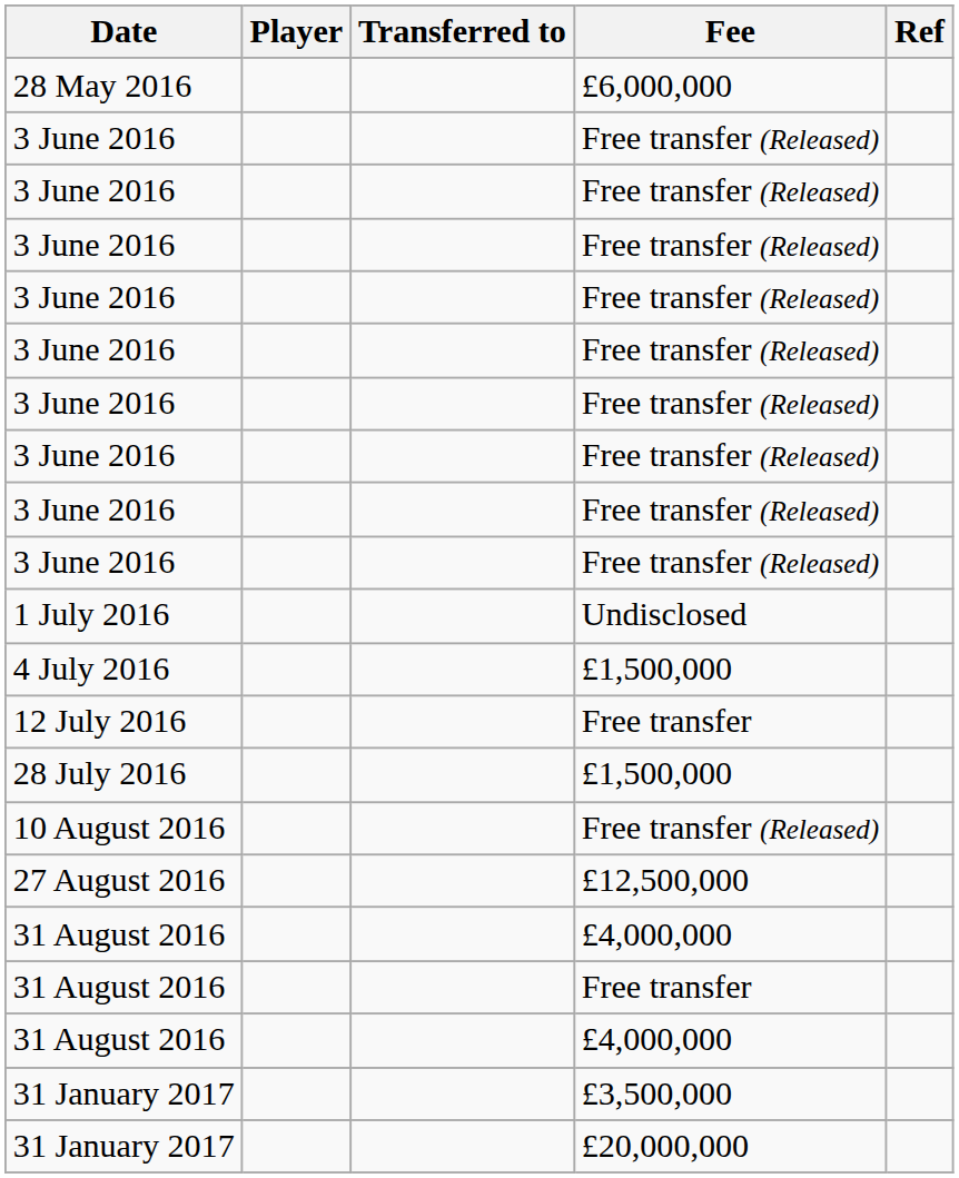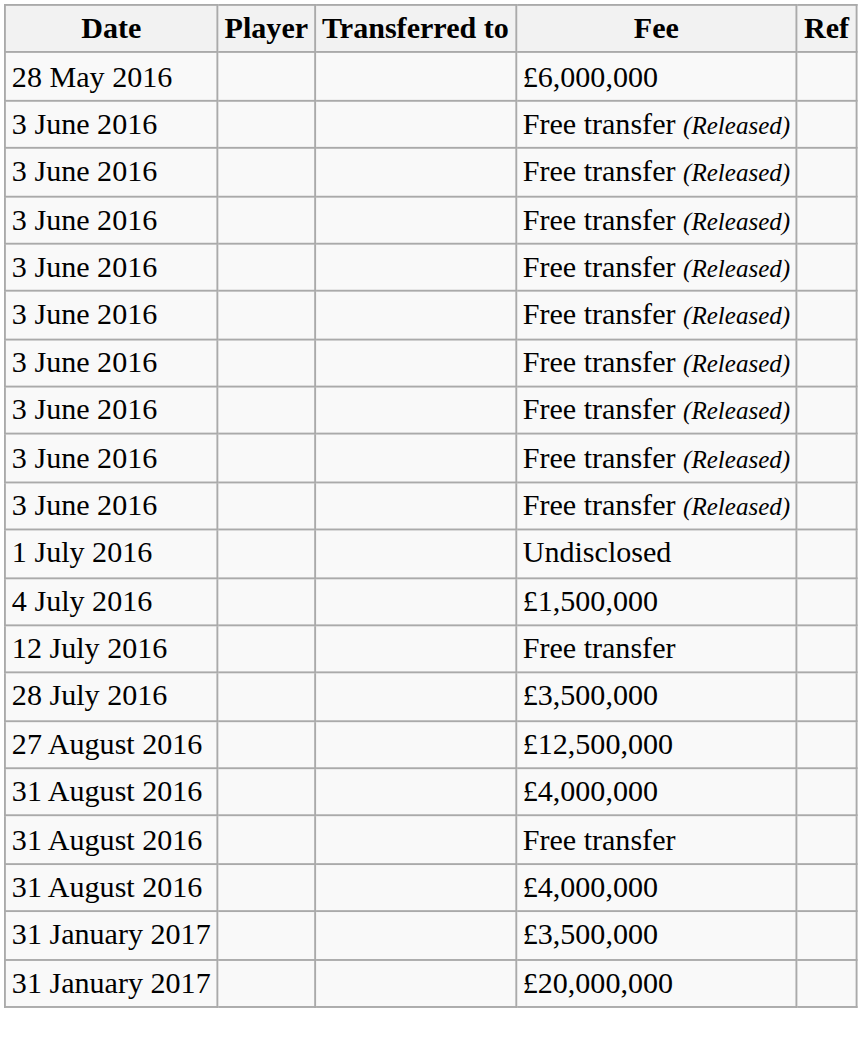+ row: 28 July 2016 | £3,500,000
- row: 28 July 2016 | £1,500,000
- row: 10 August 2016 | Free transfer (Released)
